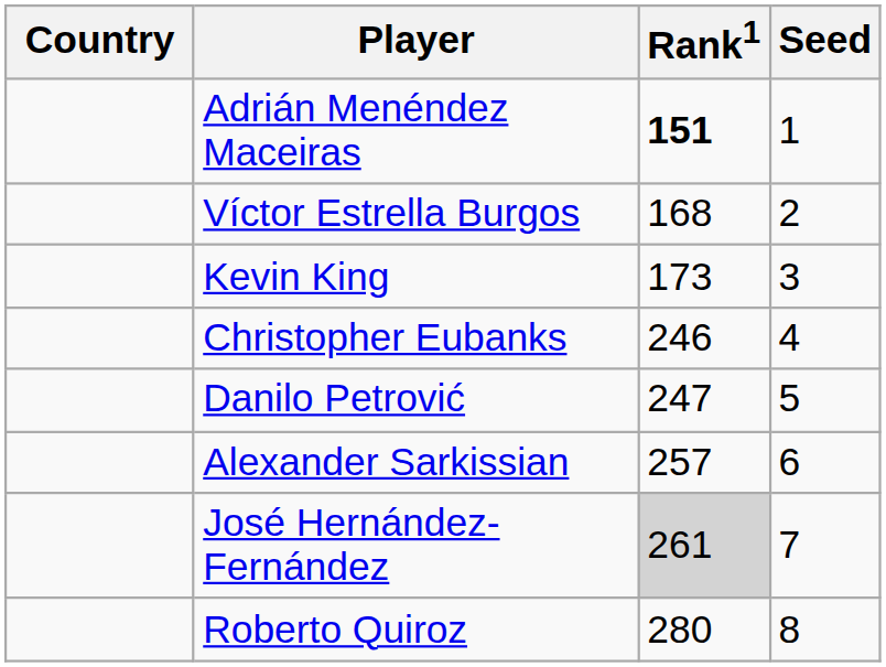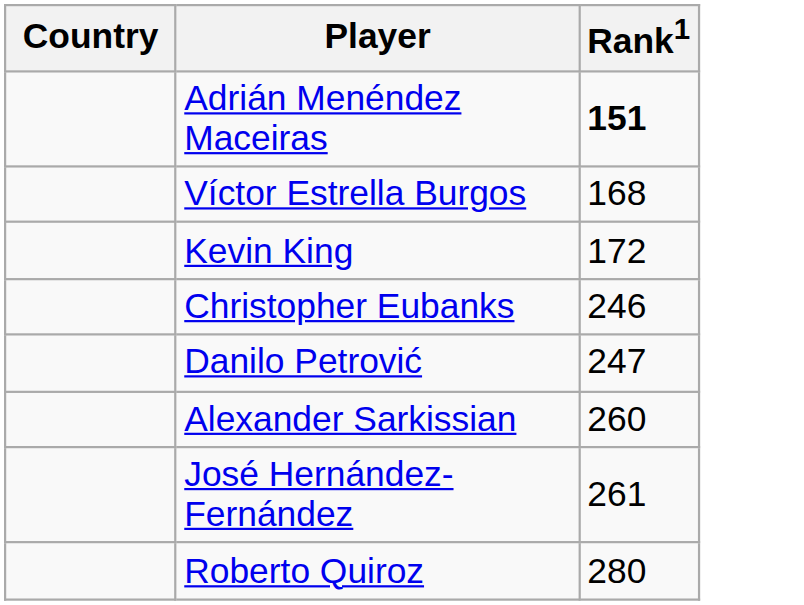- column: Seed | 1 | 2 | 3 | 4 | 5 | 6 | 7 | 8
Kevin King | Rank1: 173 -> 172
Alexander Sarkissian | Rank1: 257 -> 260
José Hernández-Fernández | Rank1: lightgrey background -> no background
